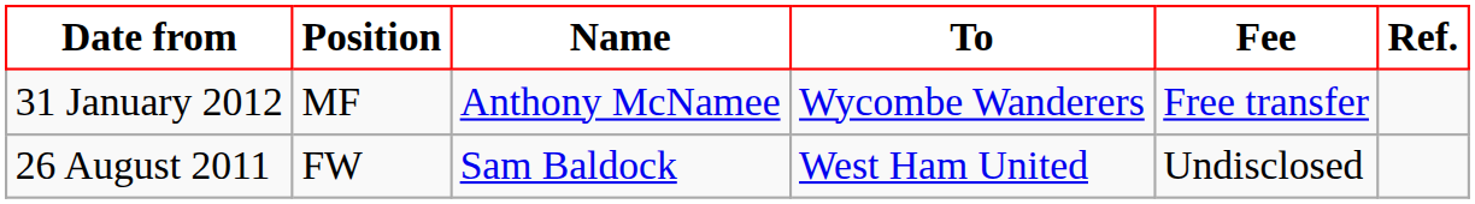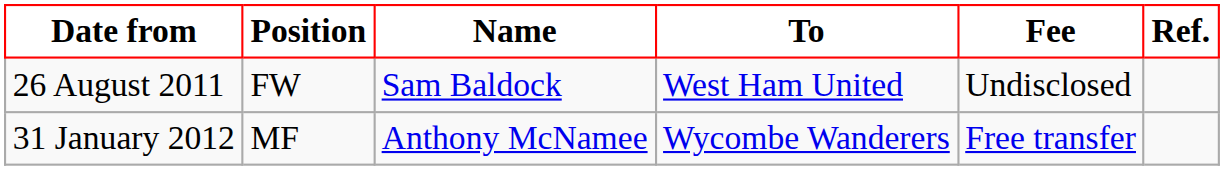rows swapped: 26 August 2011 <-> 31 January 2012
